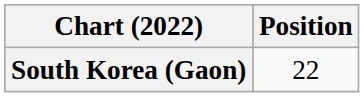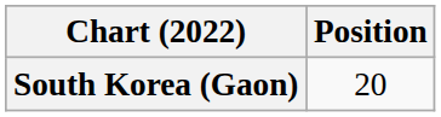South Korea (Gaon) | Position: 22 -> 20
